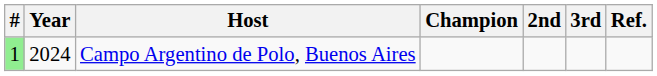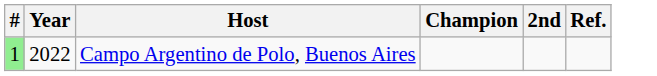- column: 3rd
Campo Argentino de Polo, Buenos Aires | Year: 2024 -> 2022
